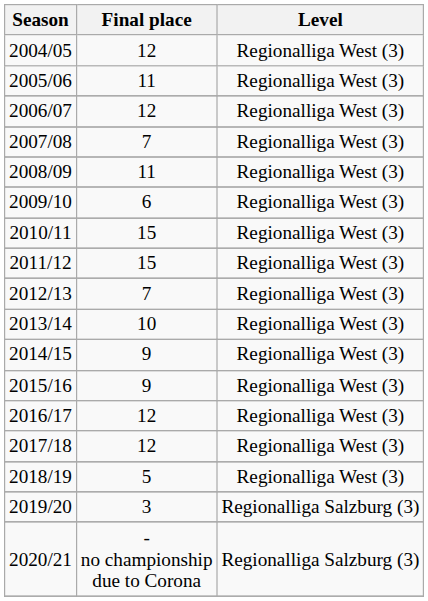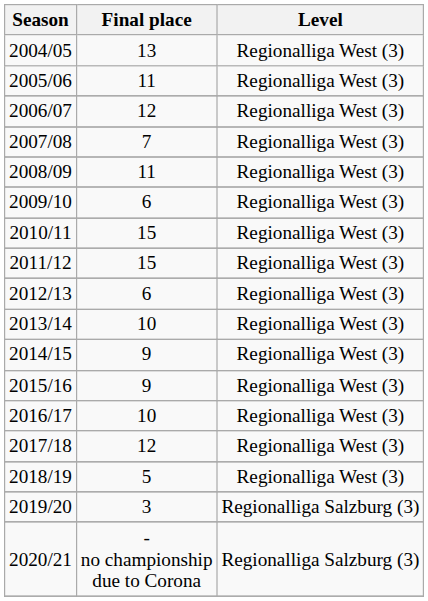2004/05 | Final place: 12 -> 13
2012/13 | Final place: 7 -> 6
2016/17 | Final place: 12 -> 10
